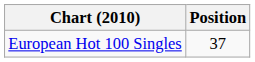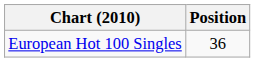European Hot 100 Singles | Position: 37 -> 36
